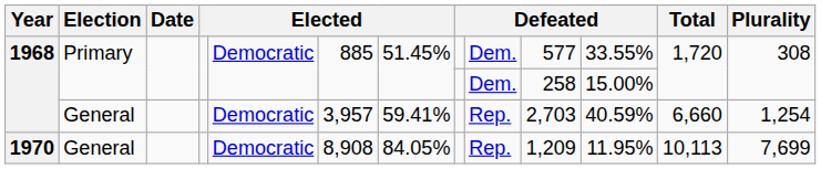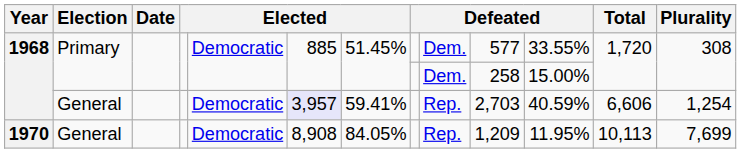1968 / General | column 6: no background -> lavender background
1968 / General | Total: 6,660 -> 6,606
